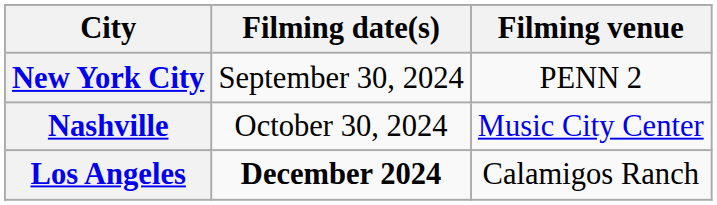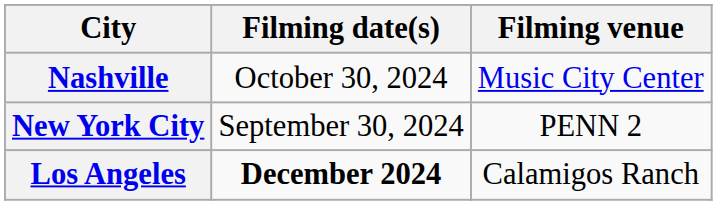rows swapped: New York City <-> Nashville
